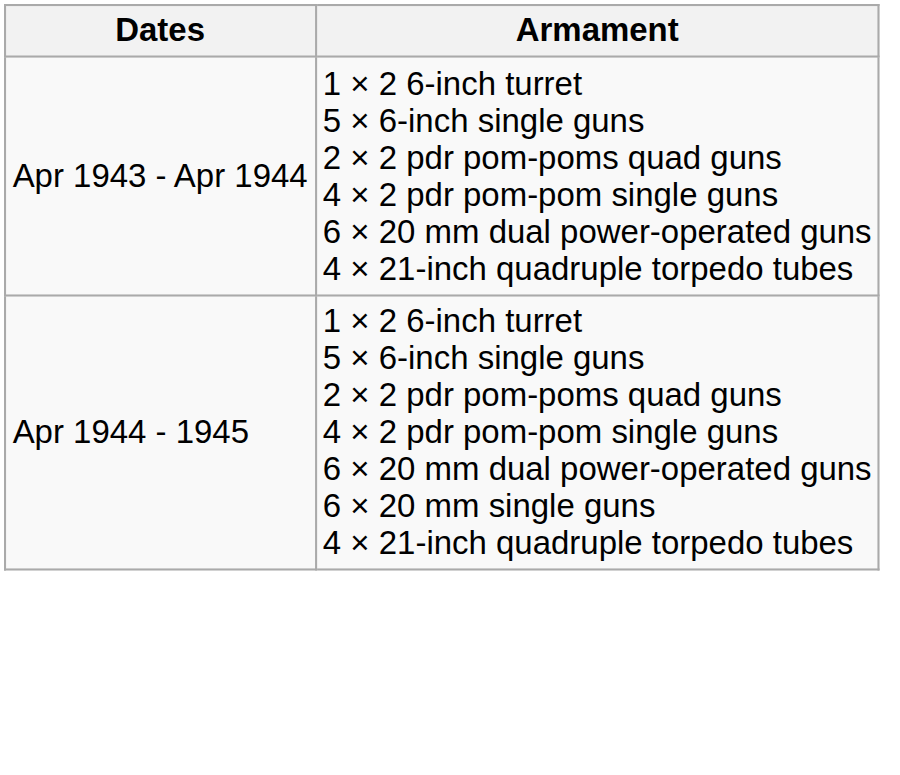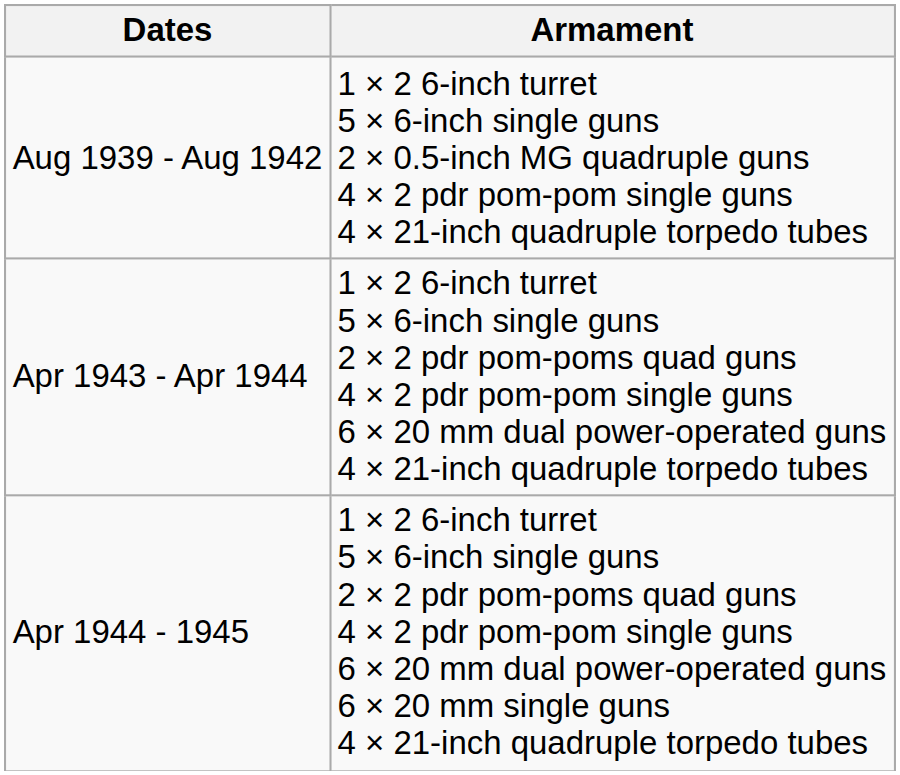+ row: Aug 1939 - Aug 1942 | 1 × 2 6-inch turret 5 × 6-inch single guns 2 × 0.5-inch MG quadruple guns 4 × 2 pdr pom-pom single guns 4 × 21-inch quadruple torpedo tubes
